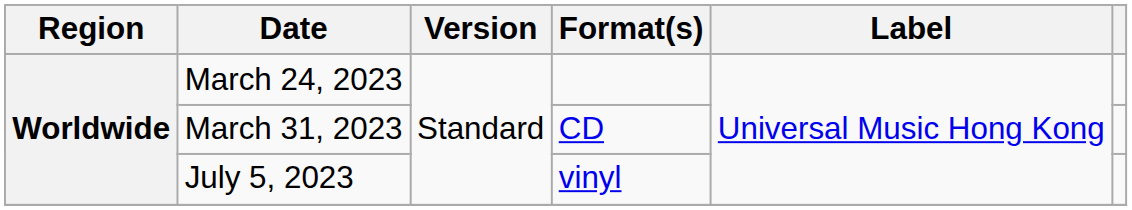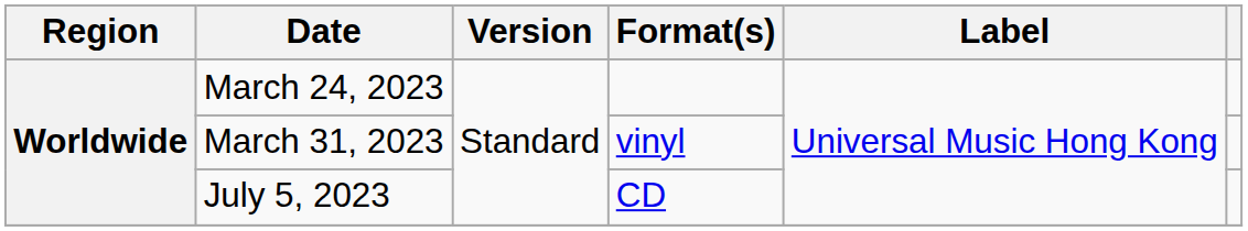March 31, 2023 | Format(s): CD -> vinyl
July 5, 2023 | Format(s): vinyl -> CD
